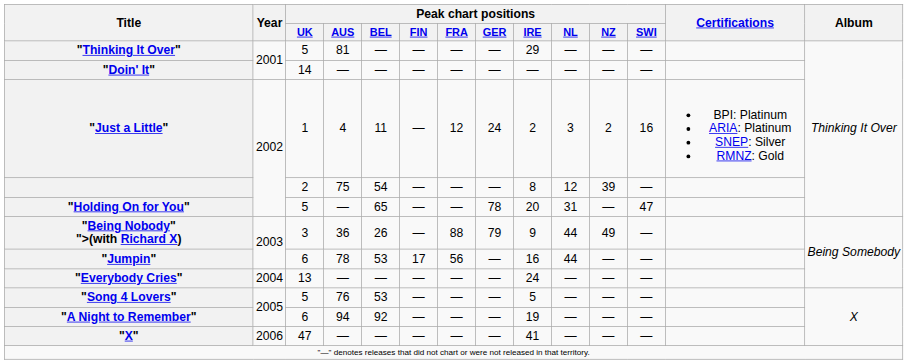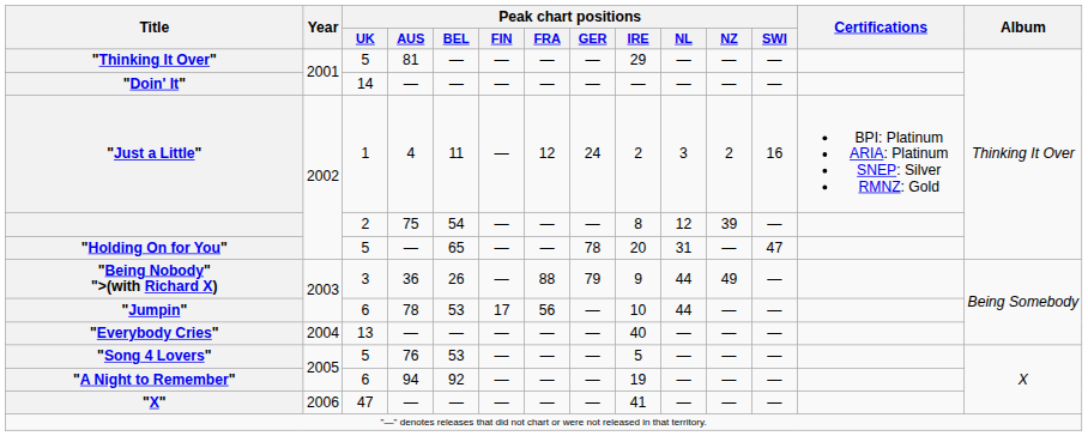"Jumpin" | Peak chart positions / IRE: 16 -> 10
"Everybody Cries" | Peak chart positions / IRE: 24 -> 40
